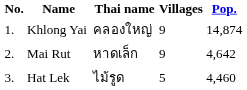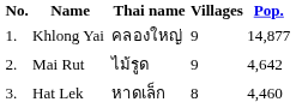Khlong Yai | Pop.: 14,874 -> 14,877
Mai Rut | Thai name: หาดเล็ก -> ไม้รูด
Hat Lek | Thai name: ไม้รูด -> หาดเล็ก
Hat Lek | Villages: 5 -> 8
